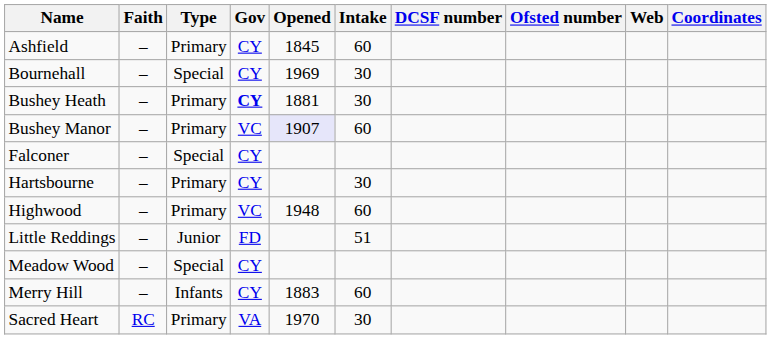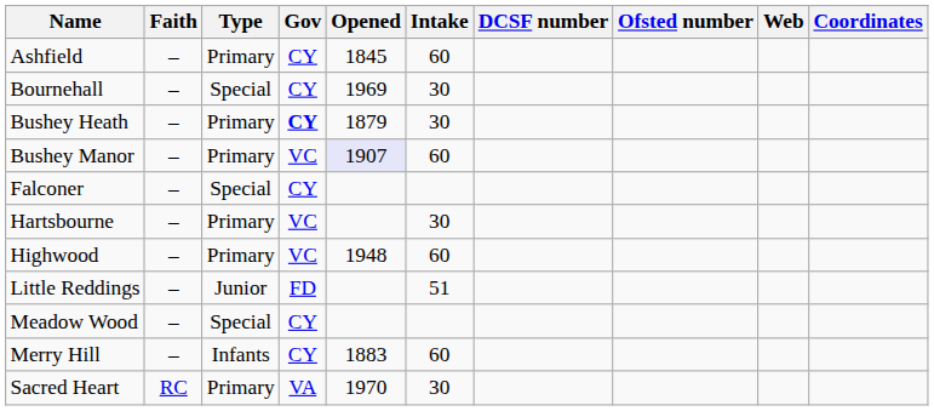Bushey Heath | Opened: 1881 -> 1879
Hartsbourne | Gov: CY -> VC
